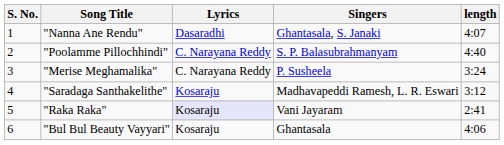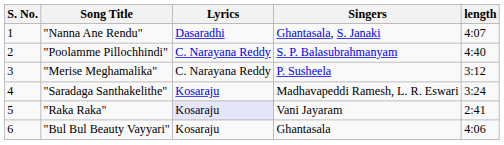"Merise Meghamalika" | length: 3:24 -> 3:12
"Saradaga Santhakelithe" | length: 3:12 -> 3:24
